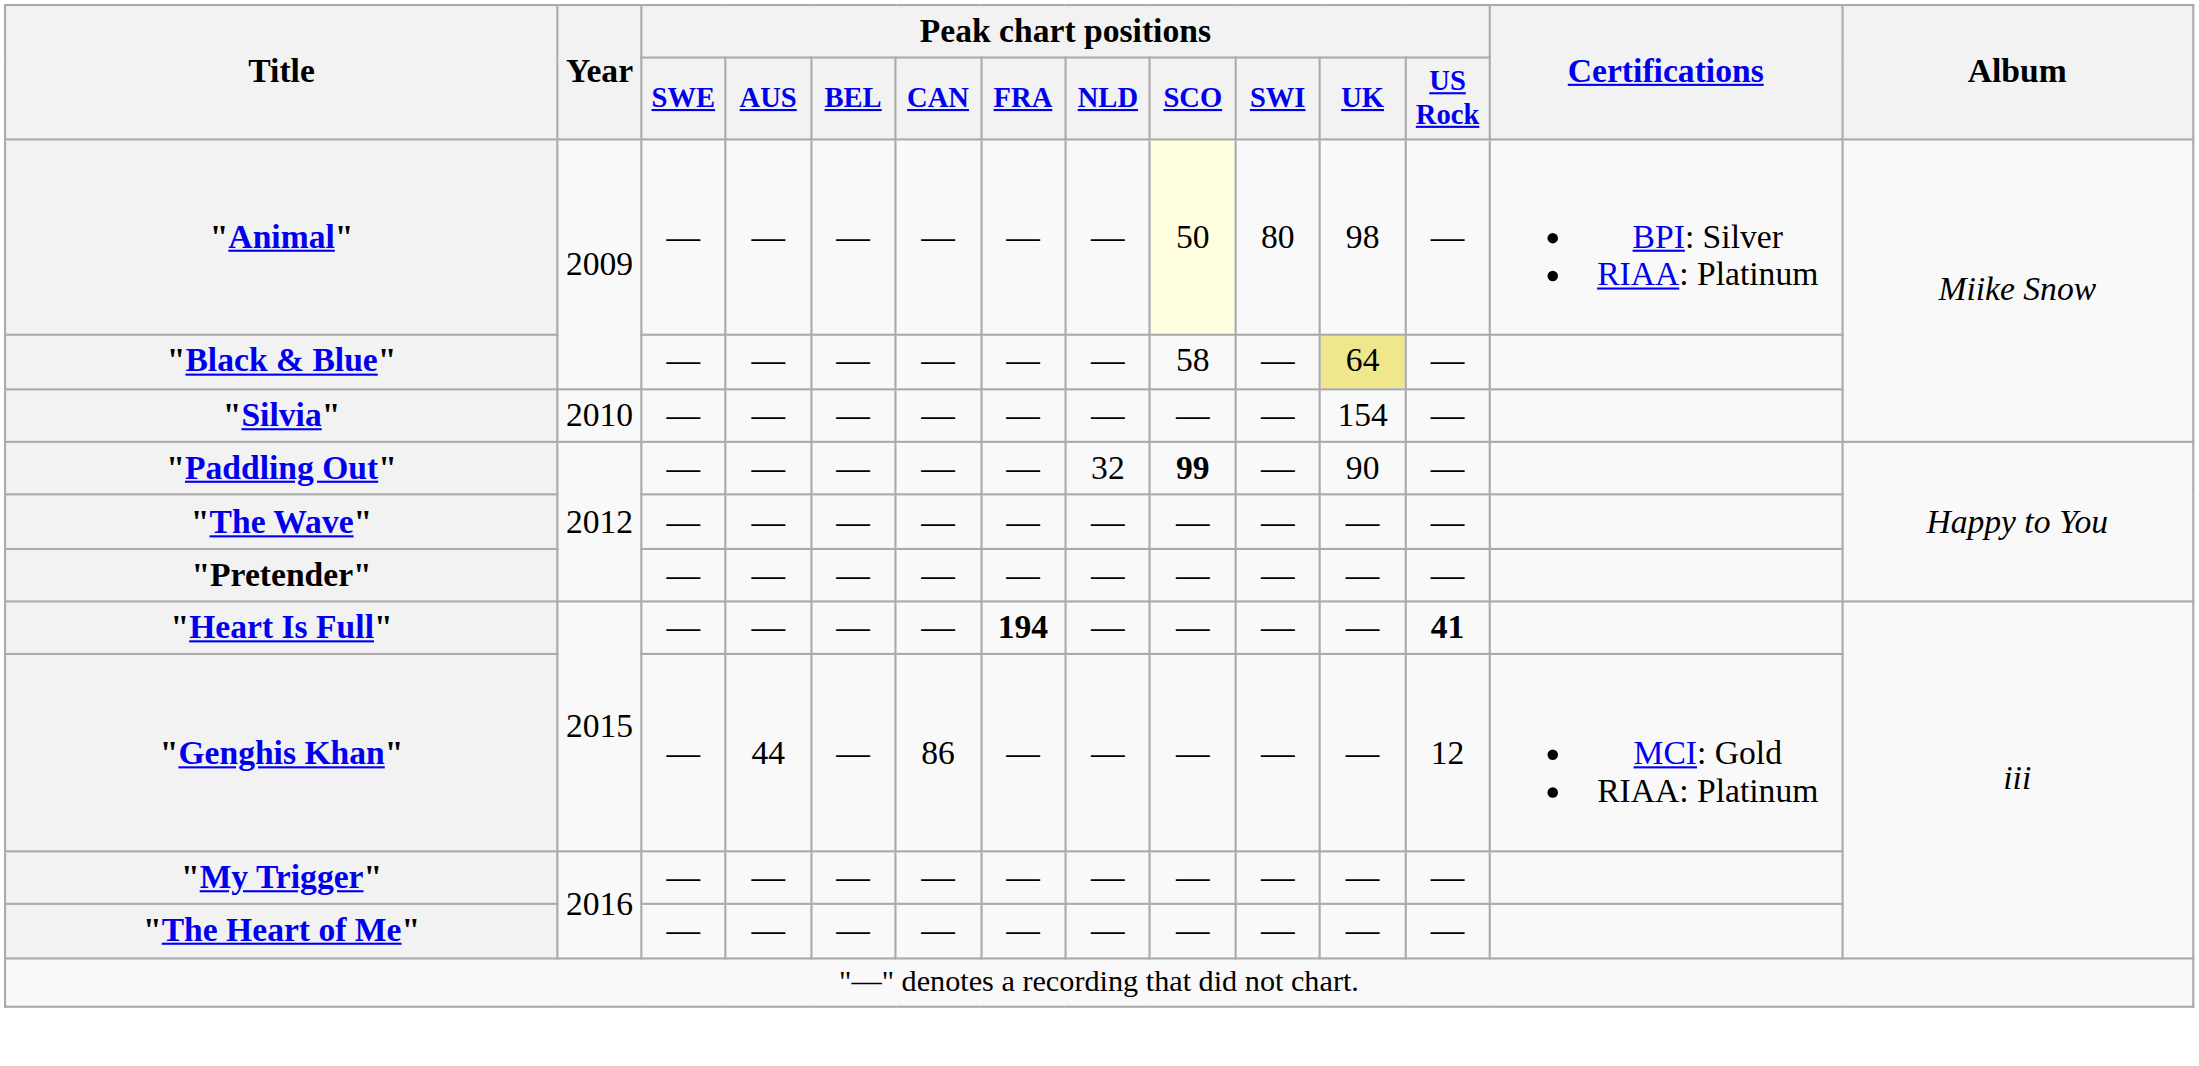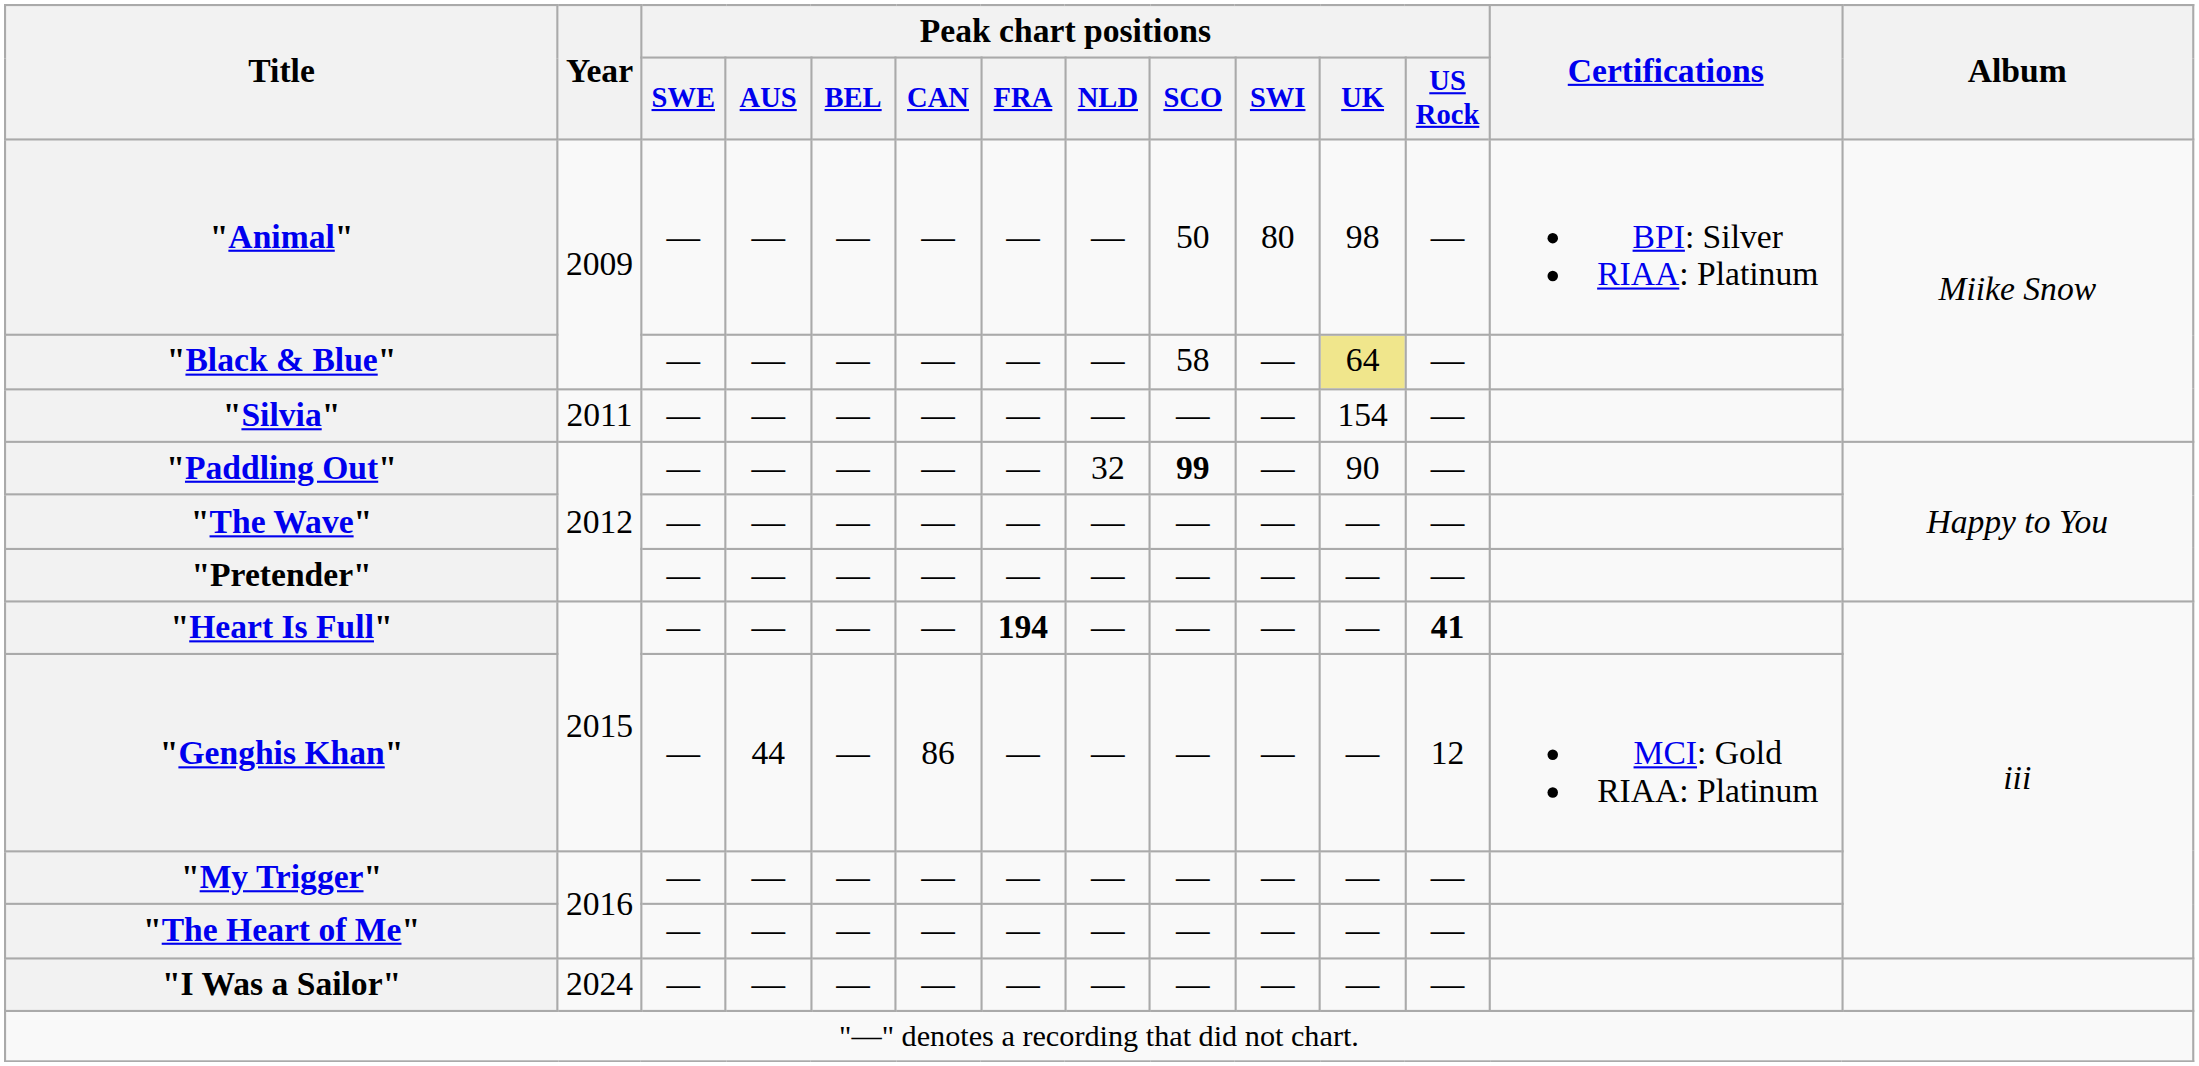"Animal" | Peak chart positions / SCO: lightyellow background -> no background
"Silvia" | Year: 2010 -> 2011
+ row: "I Was a Sailor" | 2024 | — | — | — | — | — | — | — | — | — | —
